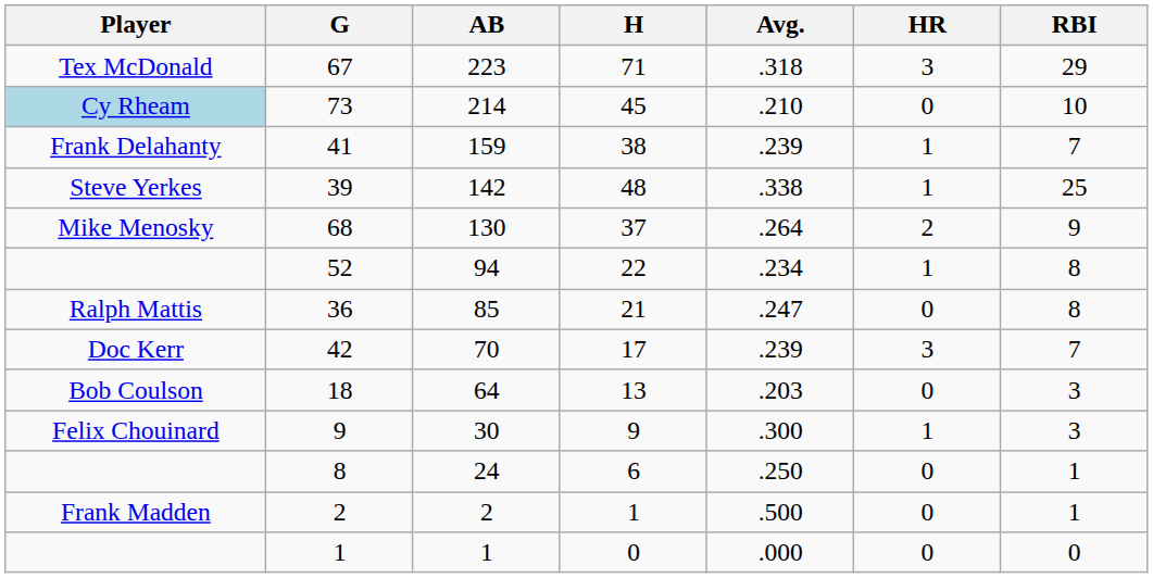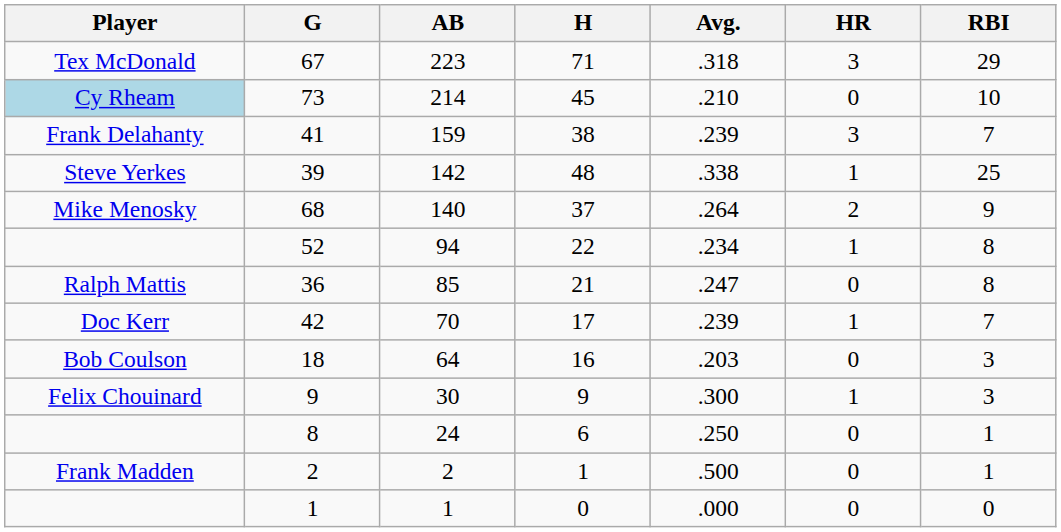41 | HR: 1 -> 3
68 | AB: 130 -> 140
42 | HR: 3 -> 1
18 | H: 13 -> 16
